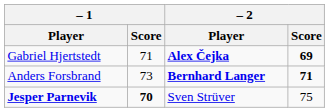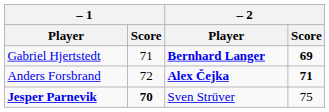Gabriel Hjertstedt | – 2 / Player: Alex Čejka -> Bernhard Langer
Anders Forsbrand | – 1 / Score: 73 -> 72
Anders Forsbrand | – 2 / Player: Bernhard Langer -> Alex Čejka
